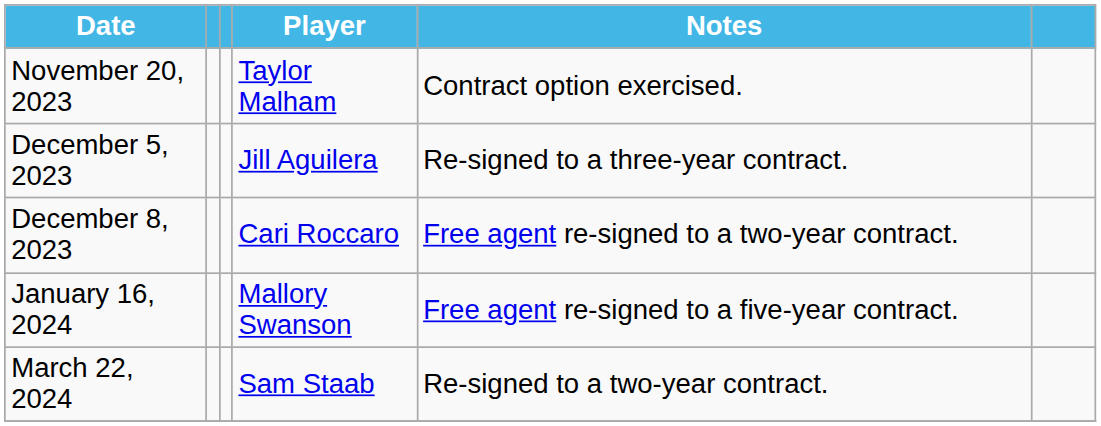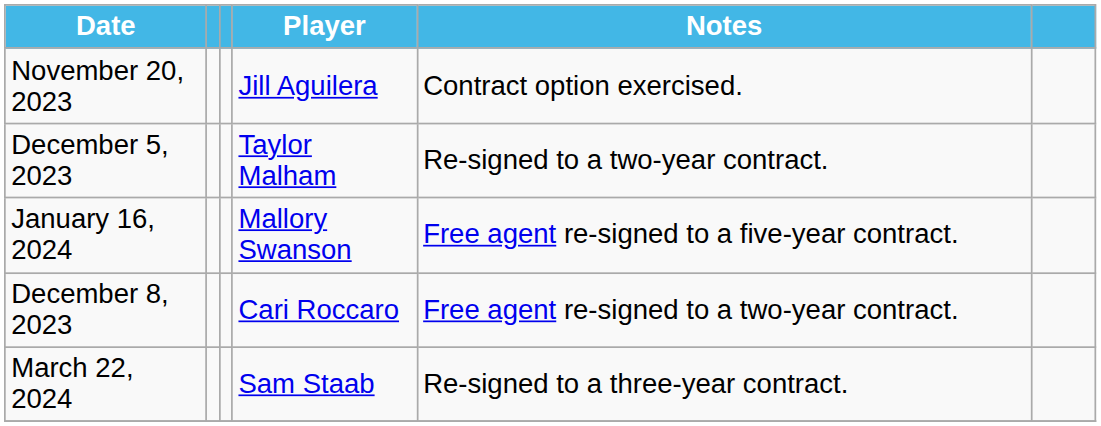November 20, 2023 | Player: Taylor Malham -> Jill Aguilera
December 5, 2023 | Player: Jill Aguilera -> Taylor Malham
December 5, 2023 | Notes: Re-signed to a three-year contract. -> Re-signed to a two-year contract.
rows swapped: December 8, 2023 <-> January 16, 2024
March 22, 2024 | Notes: Re-signed to a two-year contract. -> Re-signed to a three-year contract.
